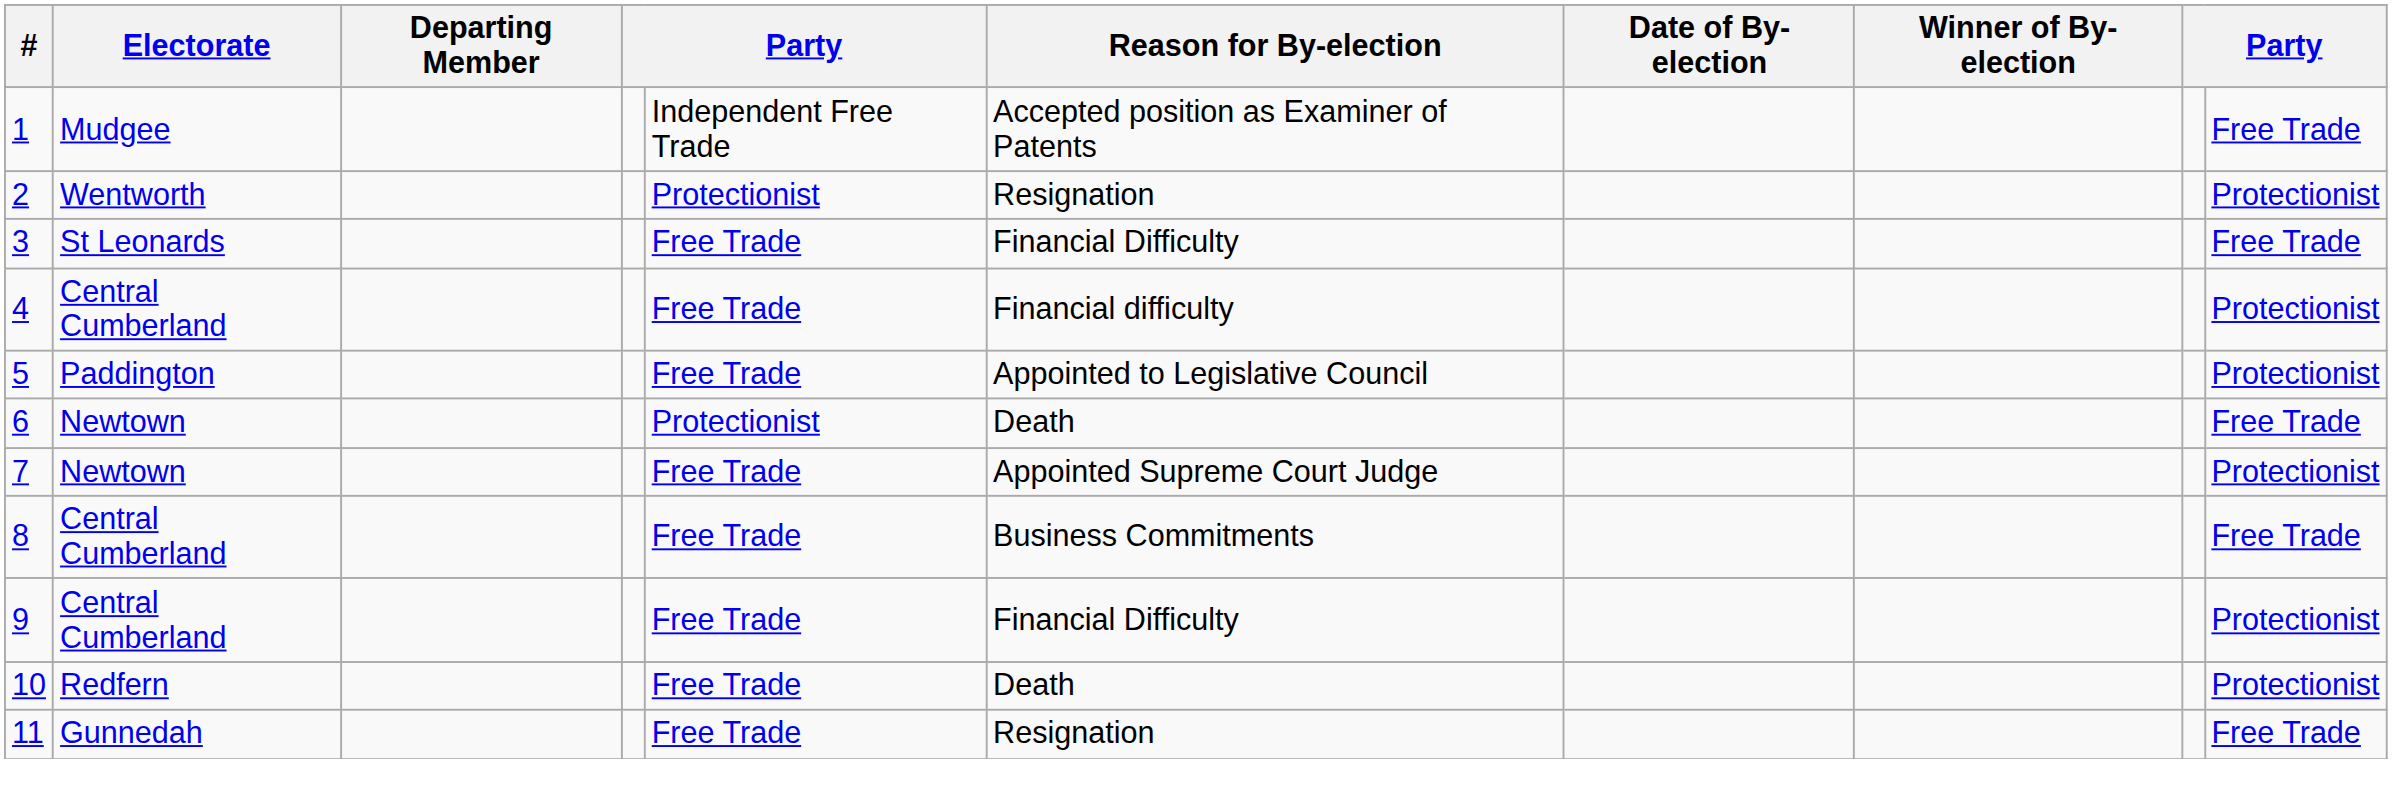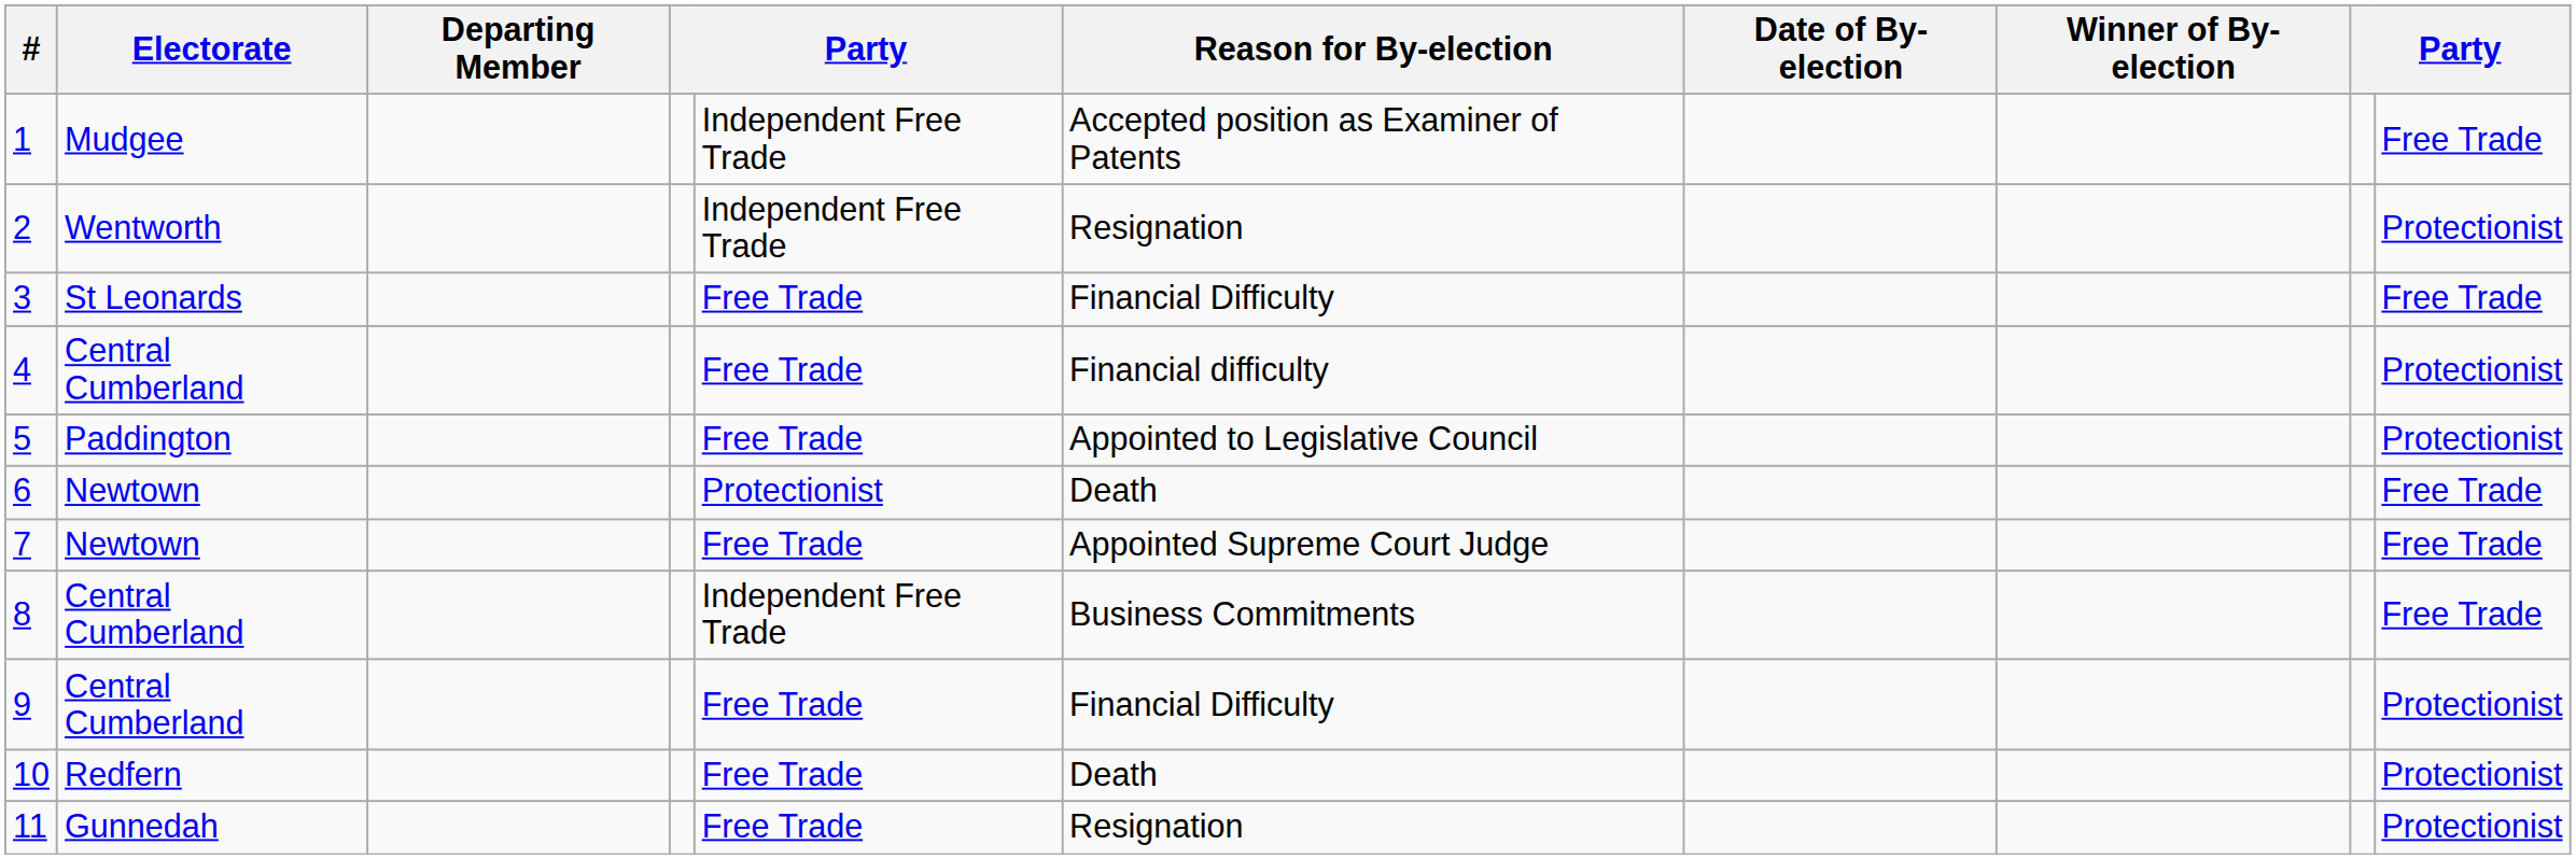2 | column 5: Protectionist -> Independent Free Trade
7 | column 10: Protectionist -> Free Trade
8 | column 5: Free Trade -> Independent Free Trade
11 | column 10: Free Trade -> Protectionist
